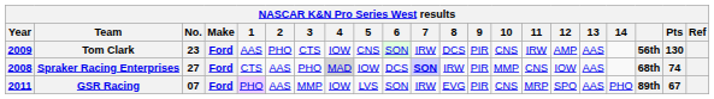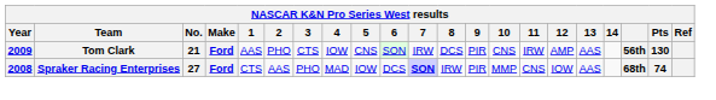Tom Clark | No.: 23 -> 21
Spraker Racing Enterprises | 4: lightgrey background -> no background
- row: 2011 | GSR Racing | 07 | Ford | PHO | AAS | MMP | IOW | LVS | SON | IRW | EVG | PIR | CNS | MRP | SPO | AAS | PHO | 89th | 67
